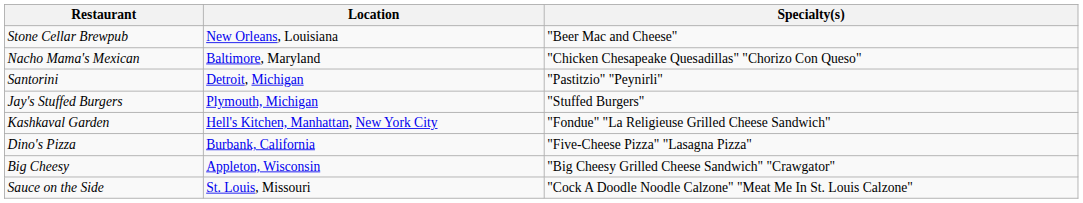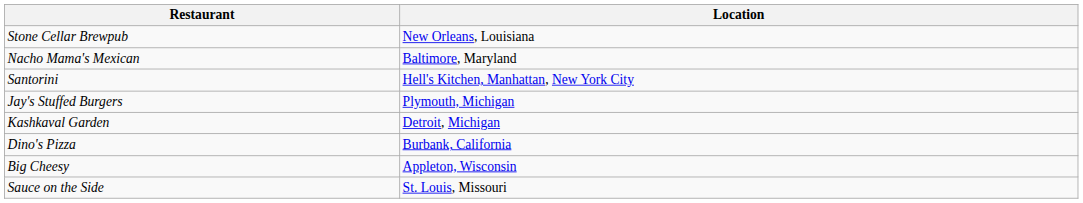- column: Specialty(s) | "Beer Mac and Cheese" | "Chicken Chesapeake Quesadillas" "Chorizo Con Queso" | "Pastitzio" "Peynirli" | "Stuffed Burgers" | "Fondue" "La Religieuse Grilled Cheese Sandwich" | "Five-Cheese Pizza" "Lasagna Pizza" | "Big Cheesy Grilled Cheese Sandwich" "Crawgator" | "Cock A Doodle Noodle Calzone" "Meat Me In St. Louis Calzone"
Santorini | Location: Detroit, Michigan -> Hell's Kitchen, Manhattan, New York City
Kashkaval Garden | Location: Hell's Kitchen, Manhattan, New York City -> Detroit, Michigan
